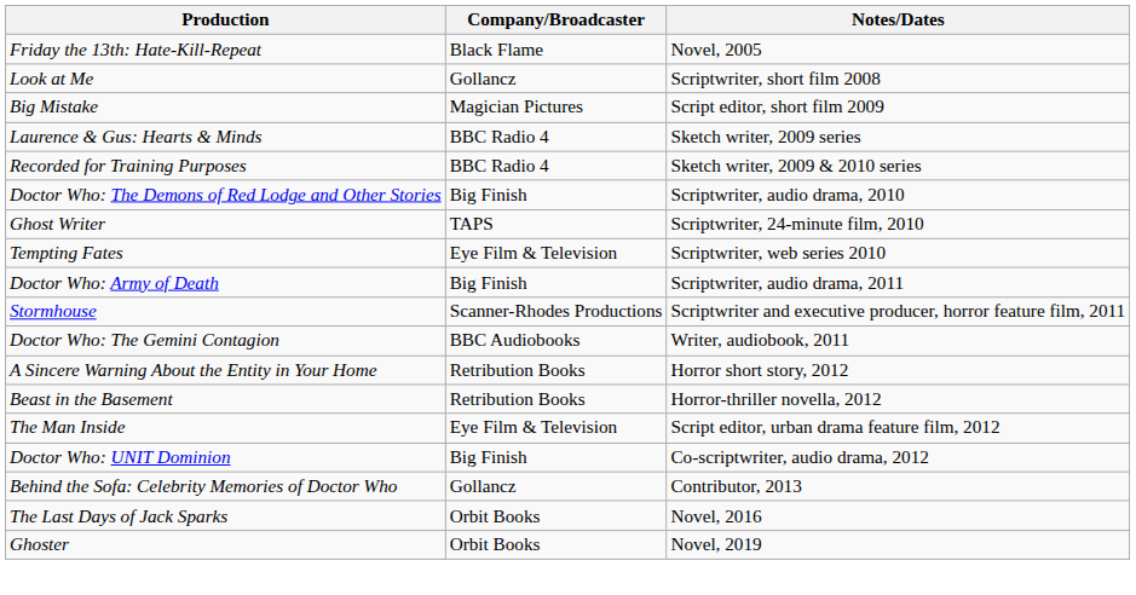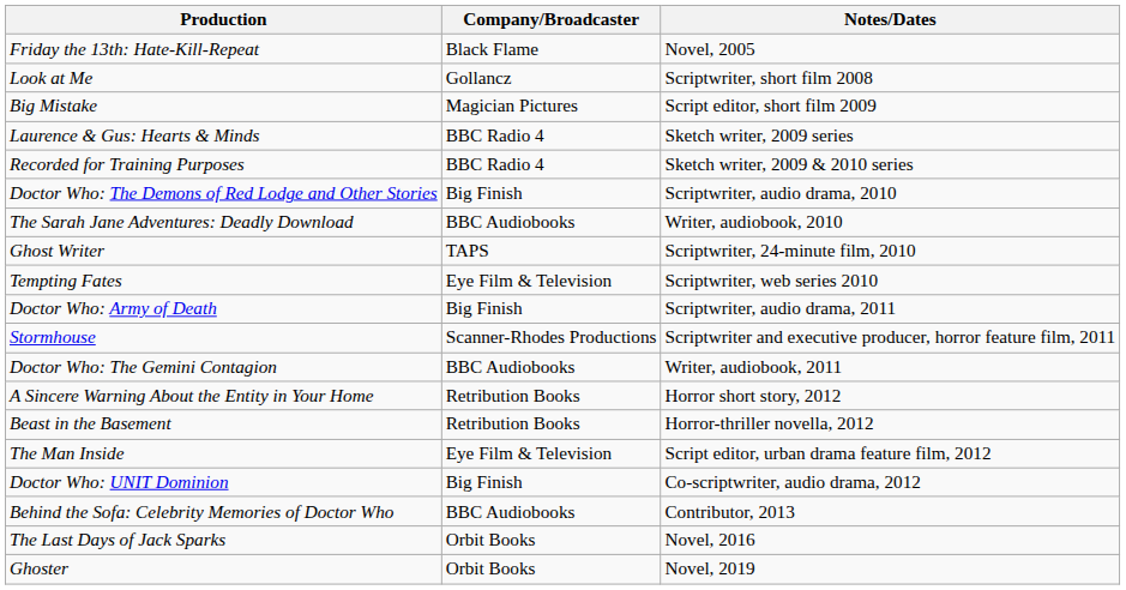+ row: The Sarah Jane Adventures: Deadly Download | BBC Audiobooks | Writer, audiobook, 2010
Behind the Sofa: Celebrity Memories of Doctor Who | Company/Broadcaster: Gollancz -> BBC Audiobooks
